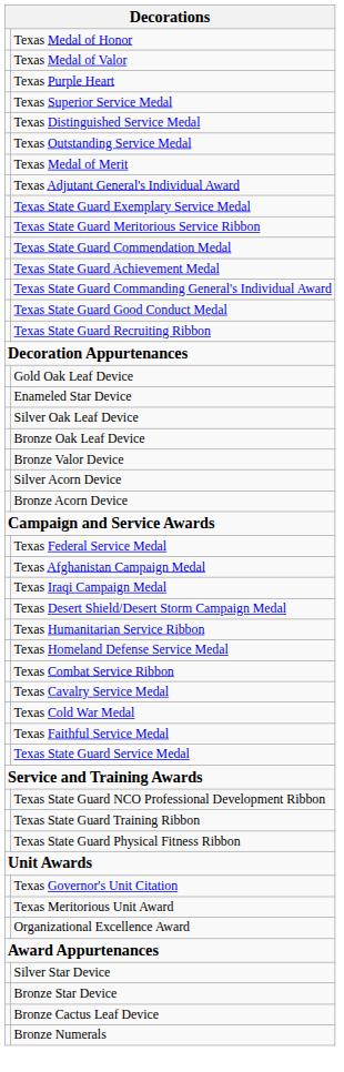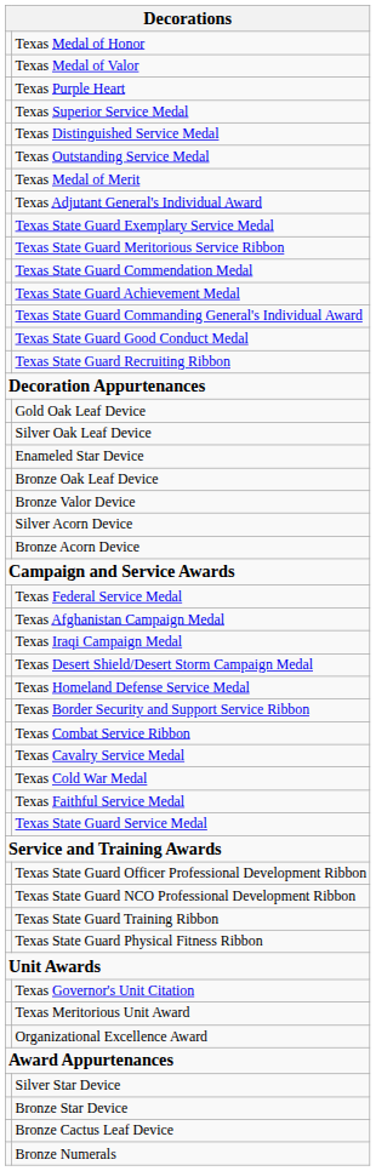rows swapped: Silver Oak Leaf Device <-> Enameled Star Device
- row: Texas Humanitarian Service Ribbon
+ row: Texas Border Security and Support Service Ribbon
+ row: Texas State Guard Officer Professional Development Ribbon
